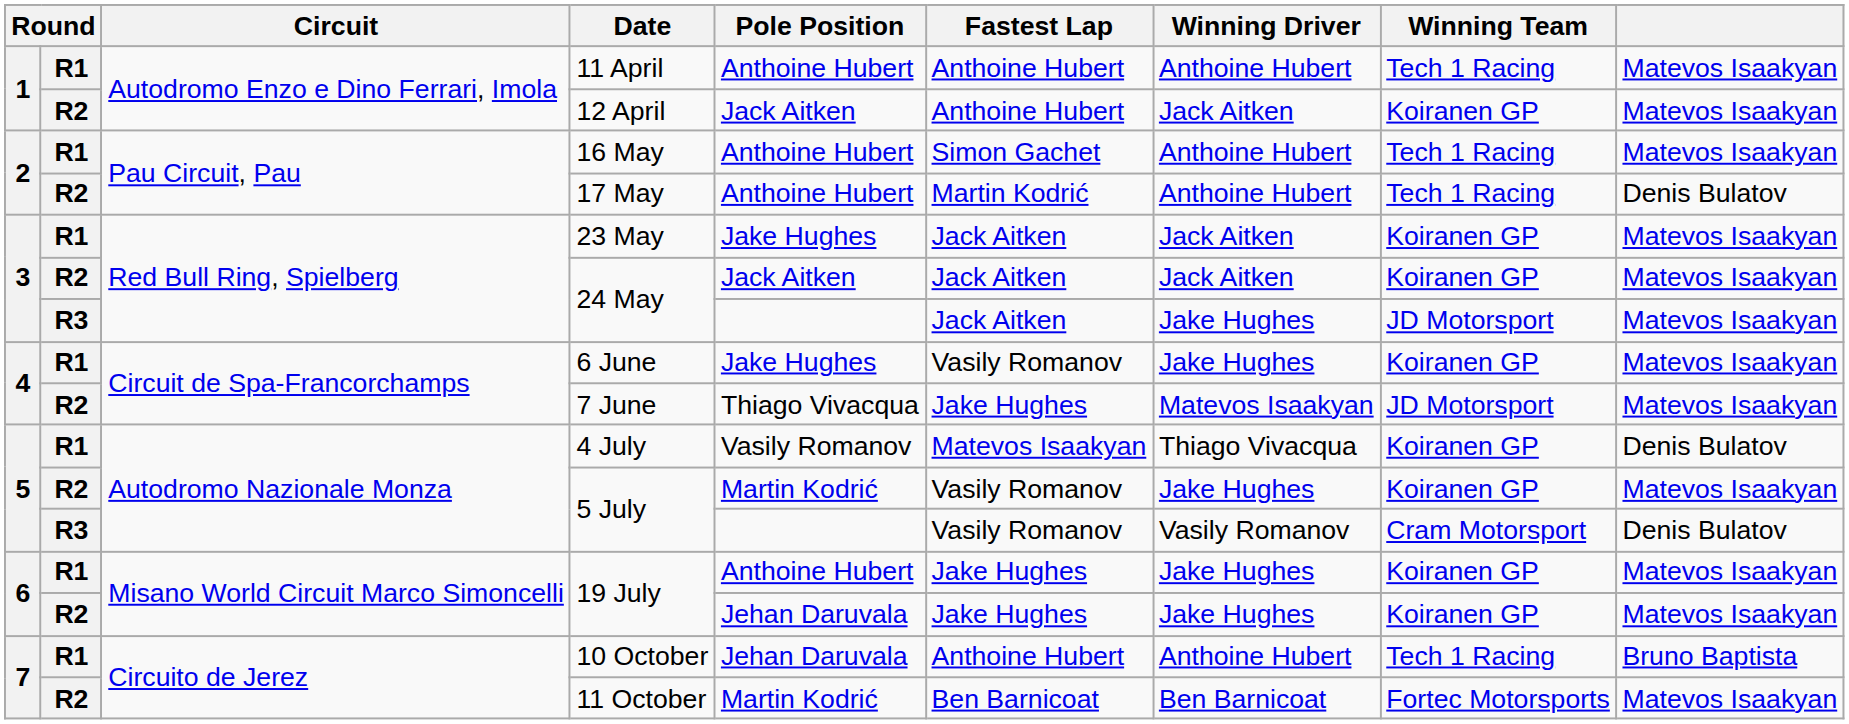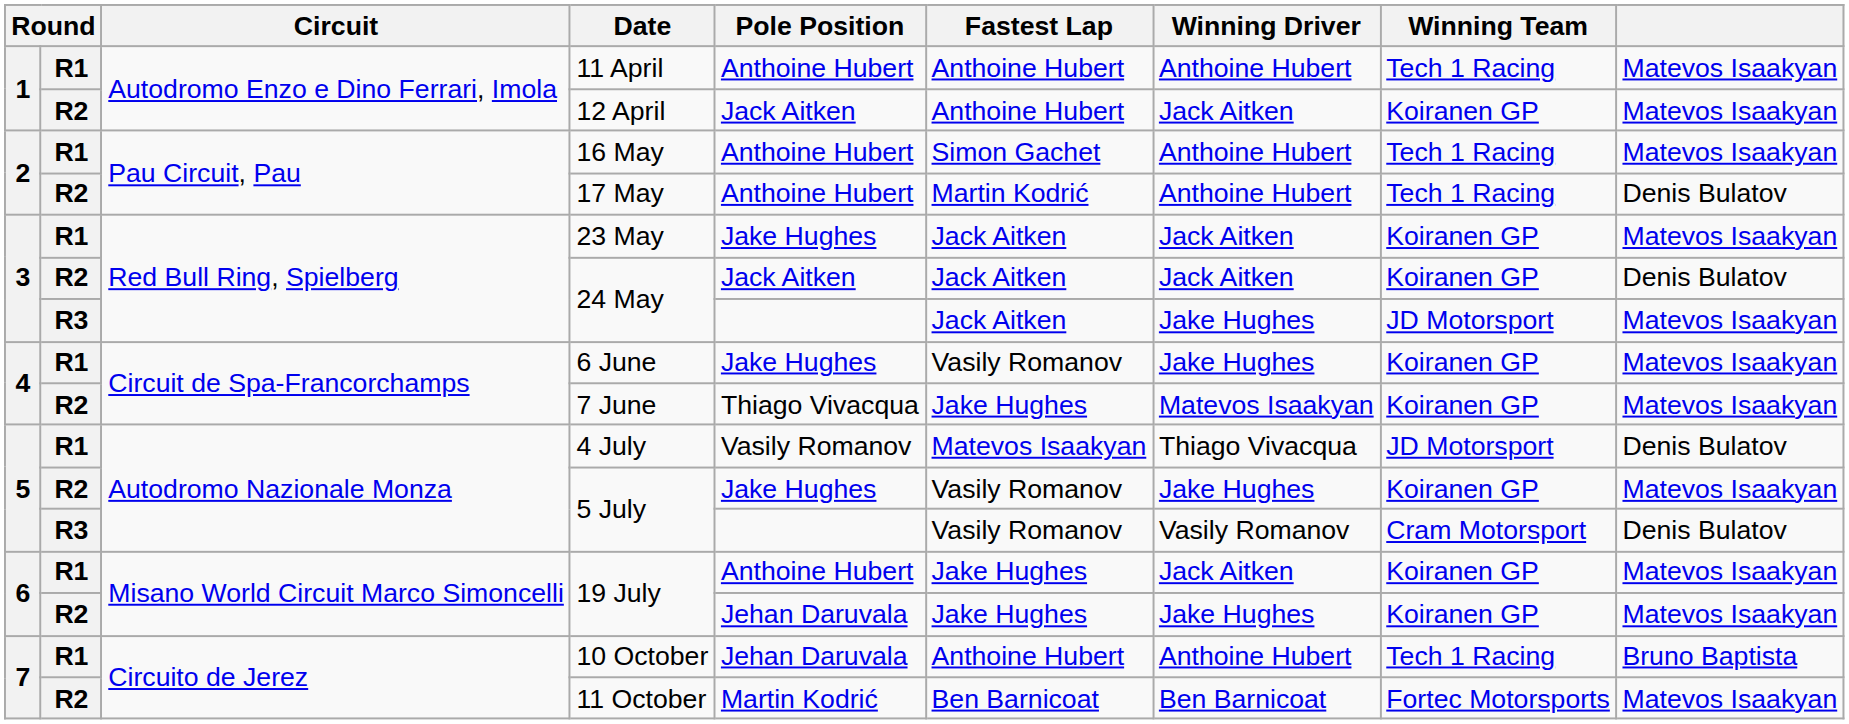R2 / 24 May | column 9: Matevos Isaakyan -> Denis Bulatov
7 June | Winning Team: JD Motorsport -> Koiranen GP
4 July | Winning Team: Koiranen GP -> JD Motorsport
R2 / 5 July | Pole Position: Martin Kodrić -> Jake Hughes
R1 / 19 July | Winning Driver: Jake Hughes -> Jack Aitken
